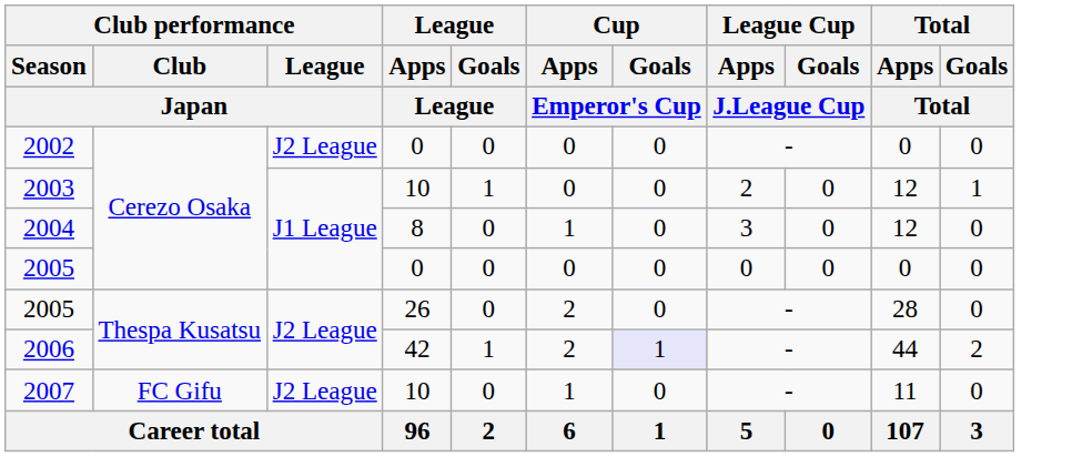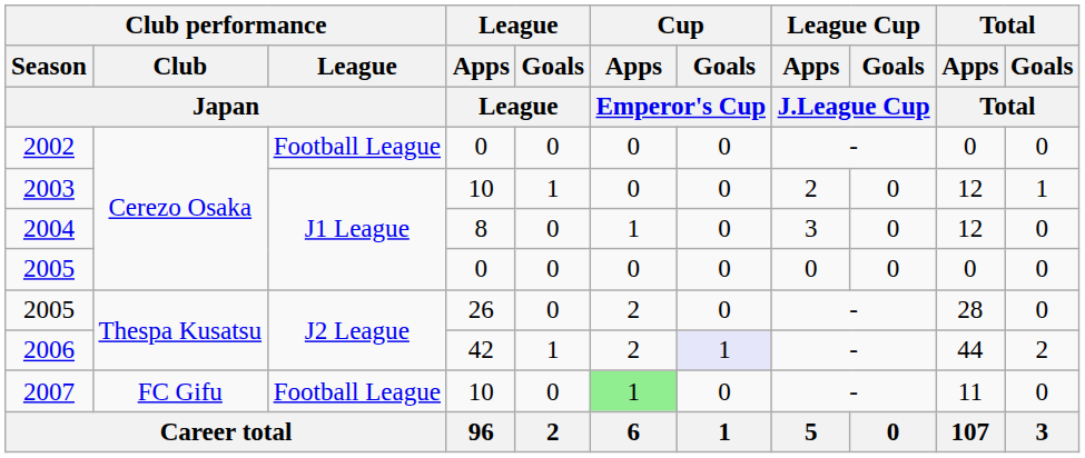2002 | Club performance / League / Japan: J2 League -> Football League
2007 | Club performance / League / Japan: J2 League -> Football League
2007 | Cup / Apps / Emperor's Cup: no background -> lightgreen background
